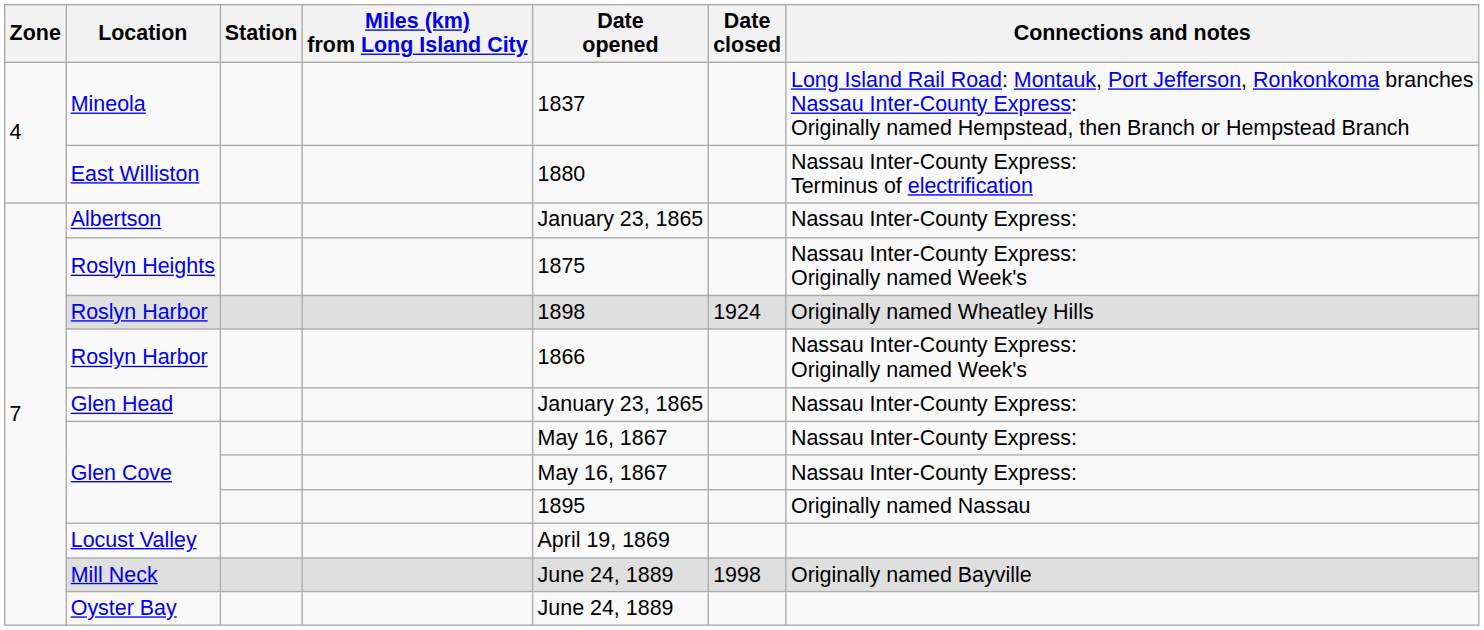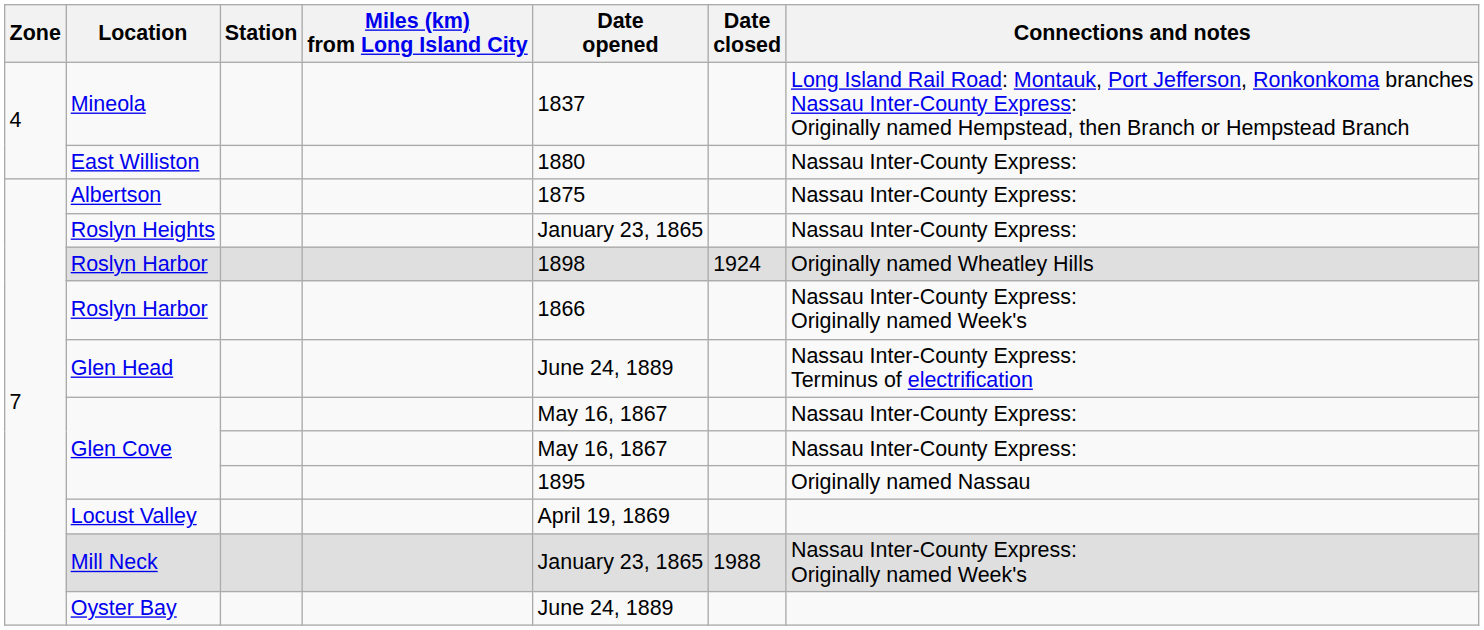East Williston | Connections and notes: Nassau Inter-County Express: Terminus of electrification -> Nassau Inter-County Express:
Albertson | Date opened: January 23, 1865 -> 1875
Roslyn Heights | Date opened: 1875 -> January 23, 1865
Roslyn Heights | Connections and notes: Nassau Inter-County Express: Originally named Week's -> Nassau Inter-County Express:
Glen Head | Date opened: January 23, 1865 -> June 24, 1889
Glen Head | Connections and notes: Nassau Inter-County Express: -> Nassau Inter-County Express: Terminus of electrification
Mill Neck | Date opened: June 24, 1889 -> January 23, 1865
Mill Neck | Date closed: 1998 -> 1988
Mill Neck | Connections and notes: Originally named Bayville -> Nassau Inter-County Express: Originally named Week's
